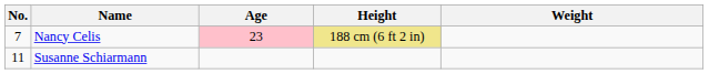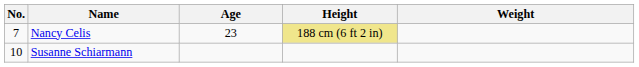Nancy Celis | Age: pink background -> no background
Susanne Schiarmann | No.: 11 -> 10
